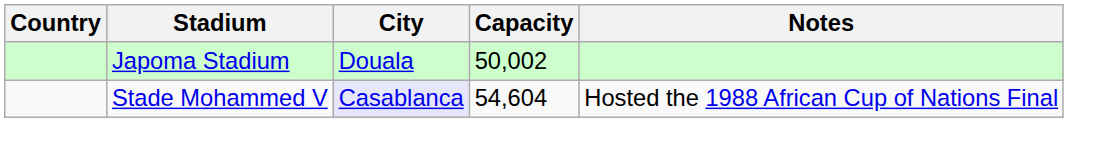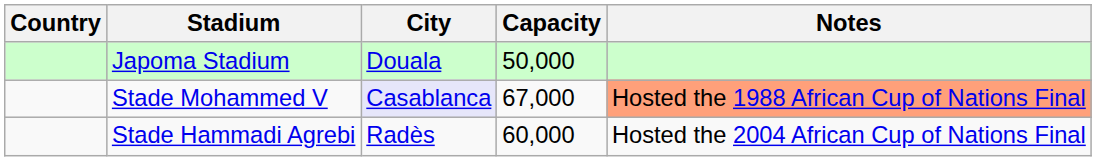Japoma Stadium | Capacity: 50,002 -> 50,000
Stade Mohammed V | Capacity: 54,604 -> 67,000
Stade Mohammed V | Notes: no background -> lightsalmon background
+ row: Stade Hammadi Agrebi | Radès | 60,000 | Hosted the 2004 African Cup of Nations Final
